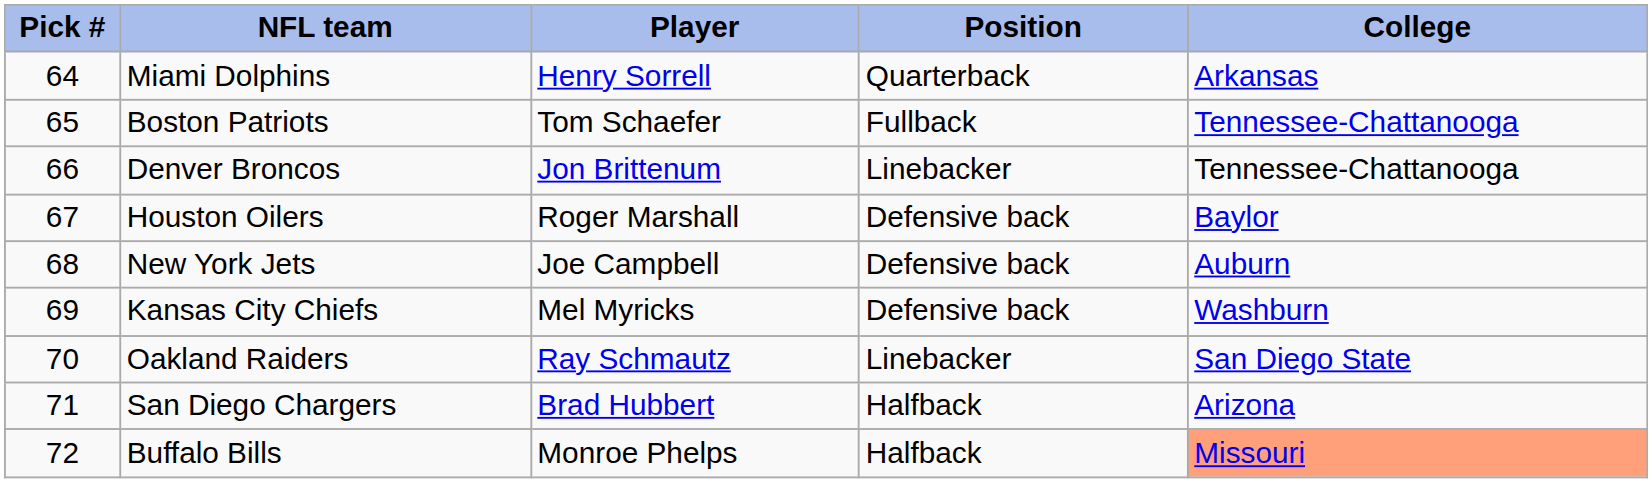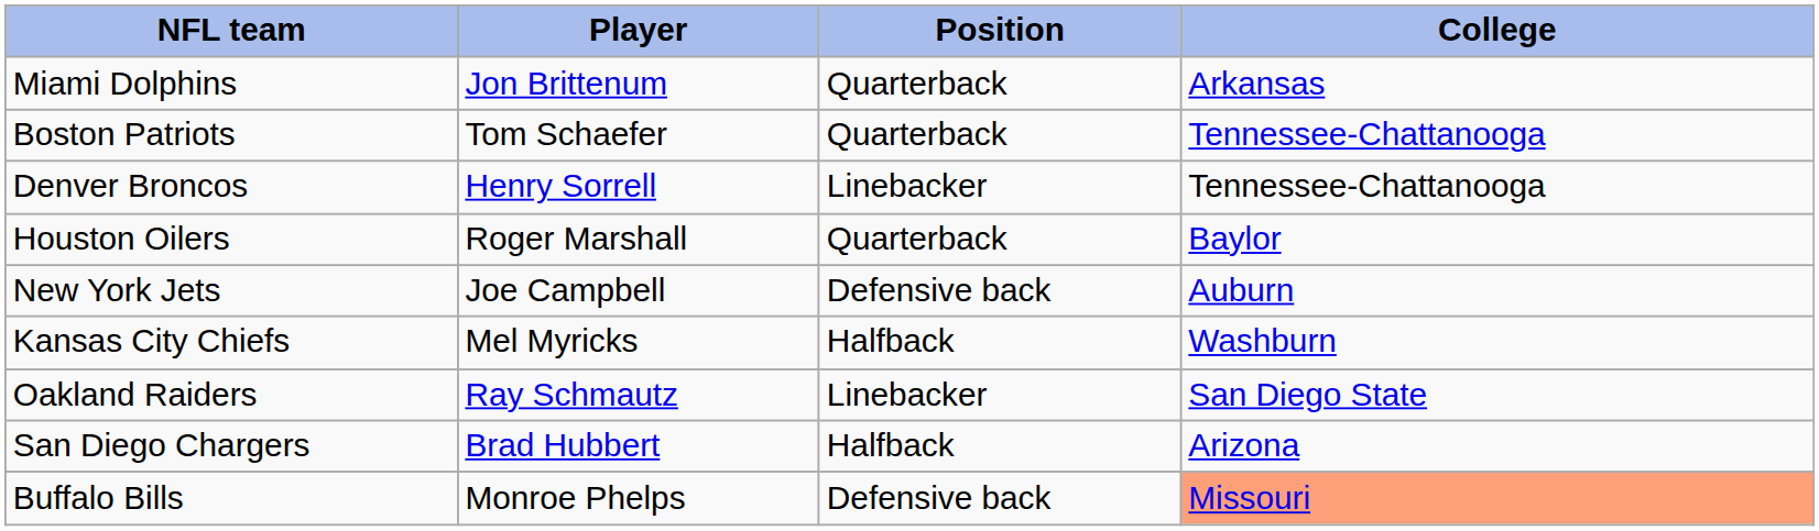- column: Pick # | 64 | 65 | 66 | 67 | 68 | 69 | 70 | 71 | 72
Miami Dolphins | Player: Henry Sorrell -> Jon Brittenum
Boston Patriots | Position: Fullback -> Quarterback
Denver Broncos | Player: Jon Brittenum -> Henry Sorrell
Houston Oilers | Position: Defensive back -> Quarterback
Kansas City Chiefs | Position: Defensive back -> Halfback
Buffalo Bills | Position: Halfback -> Defensive back
